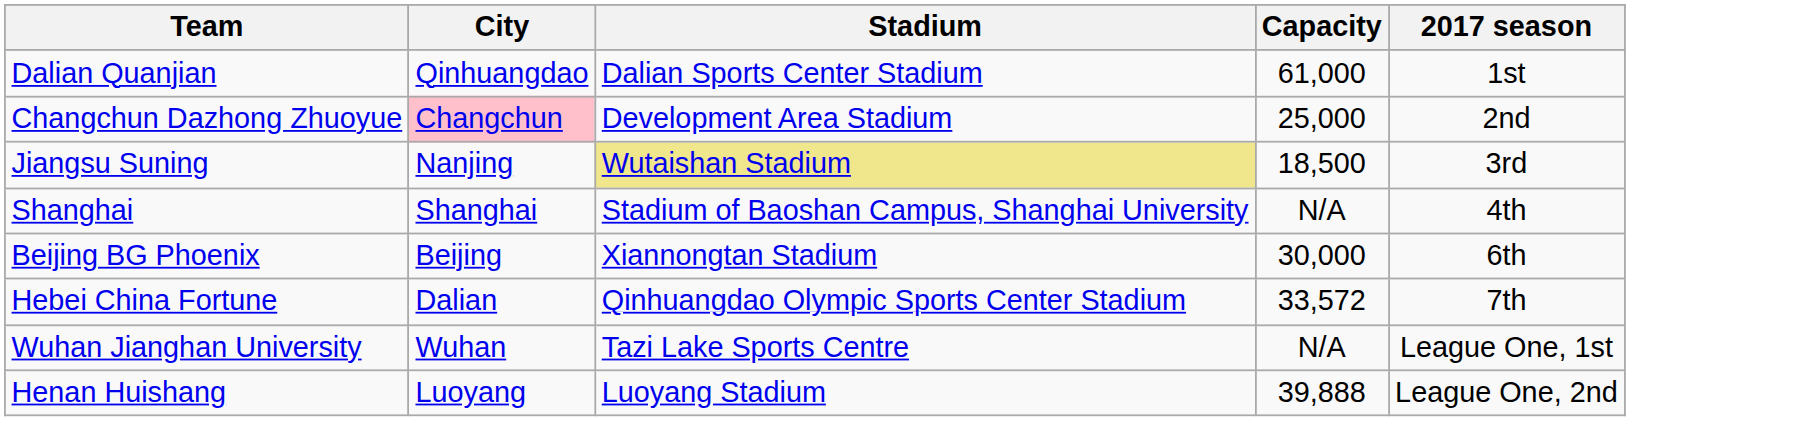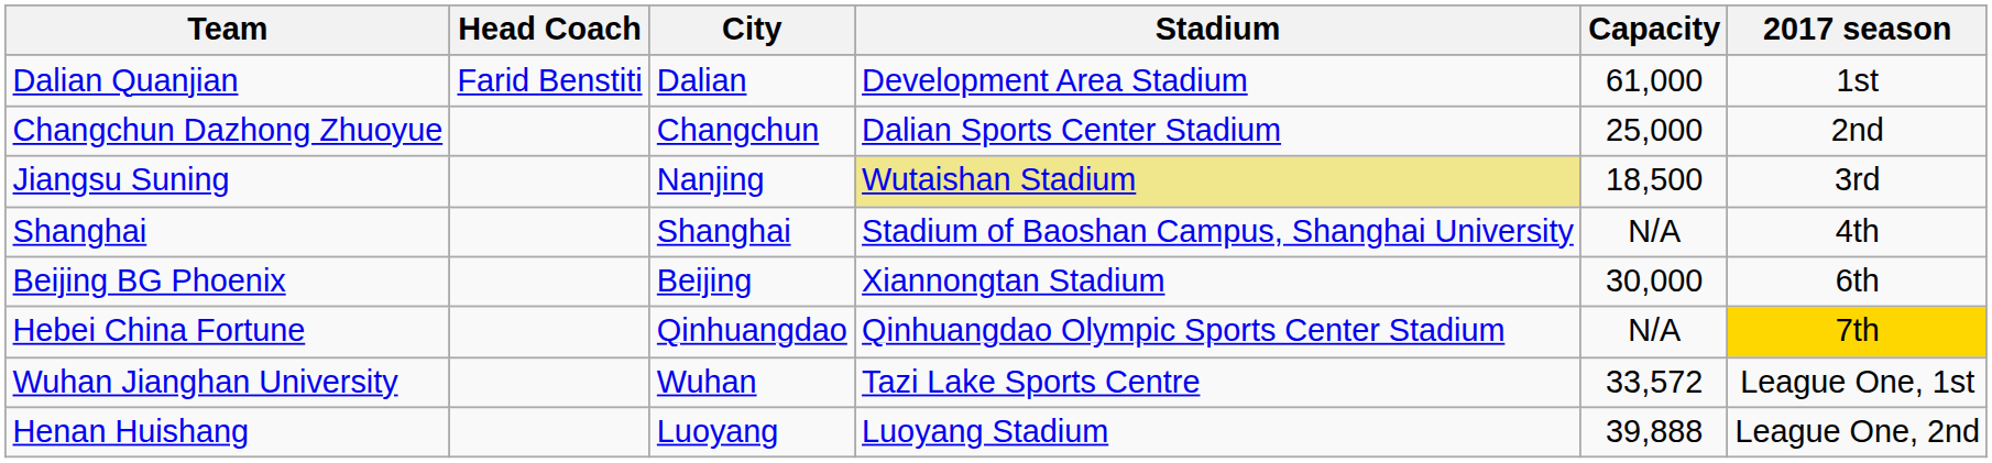+ column: Head Coach | Farid Benstiti
Dalian Quanjian | City: Qinhuangdao -> Dalian
Dalian Quanjian | Stadium: Dalian Sports Center Stadium -> Development Area Stadium
Changchun Dazhong Zhuoyue | City: pink background -> no background
Changchun Dazhong Zhuoyue | Stadium: Development Area Stadium -> Dalian Sports Center Stadium
Hebei China Fortune | City: Dalian -> Qinhuangdao
Hebei China Fortune | Capacity: 33,572 -> N/A
Hebei China Fortune | 2017 season: no background -> gold background
Wuhan Jianghan University | Capacity: N/A -> 33,572
